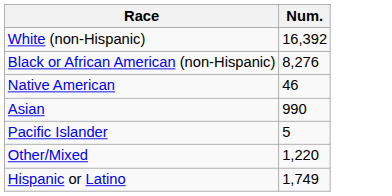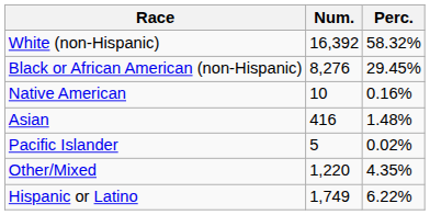+ column: Perc. | 58.32% | 29.45% | 0.16% | 1.48% | 0.02% | 4.35% | 6.22%
Native American | Num.: 46 -> 10
Asian | Num.: 990 -> 416
